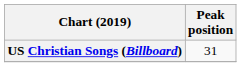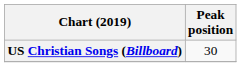US Christian Songs (Billboard) | Peak position: 31 -> 30
